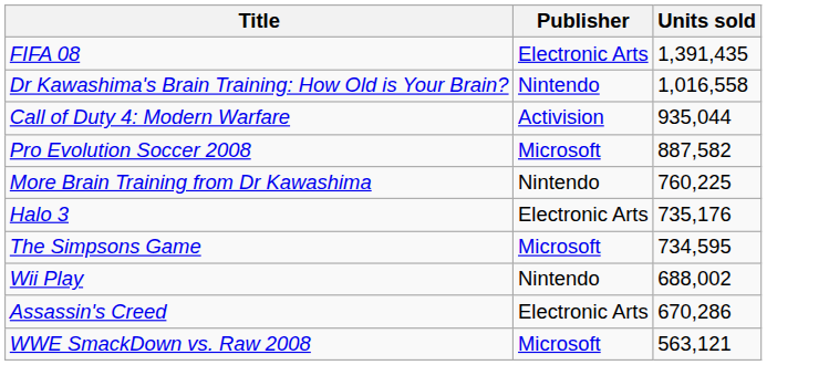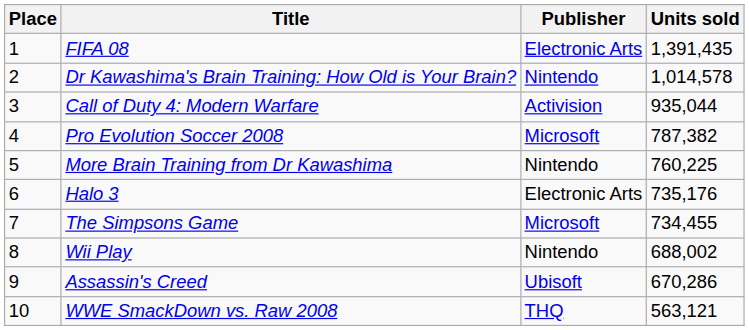+ column: Place | 1 | 2 | 3 | 4 | 5 | 6 | 7 | 8 | 9 | 10
Dr Kawashima's Brain Training: How Old is Your Brain? | Units sold: 1,016,558 -> 1,014,578
Pro Evolution Soccer 2008 | Units sold: 887,582 -> 787,382
The Simpsons Game | Units sold: 734,595 -> 734,455
Assassin's Creed | Publisher: Electronic Arts -> Ubisoft
WWE SmackDown vs. Raw 2008 | Publisher: Microsoft -> THQ
